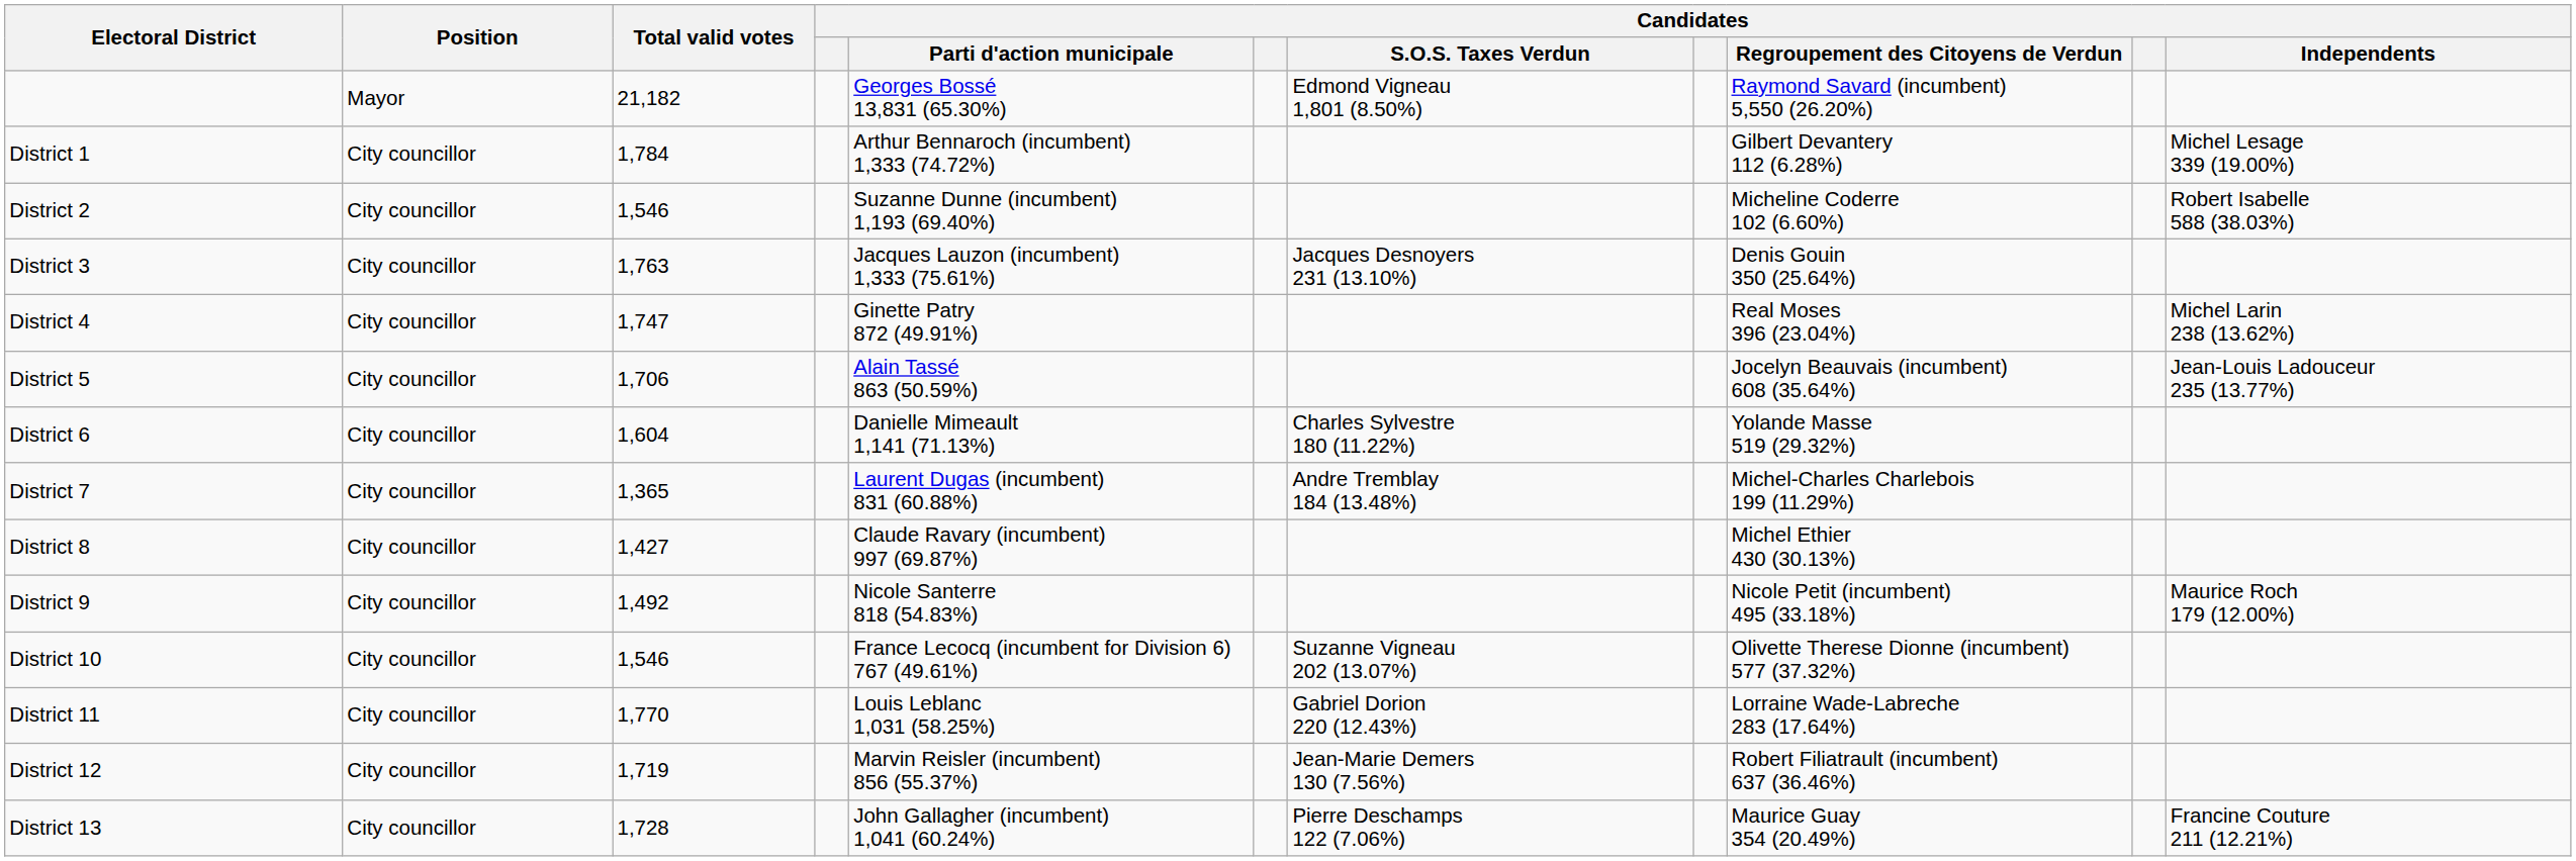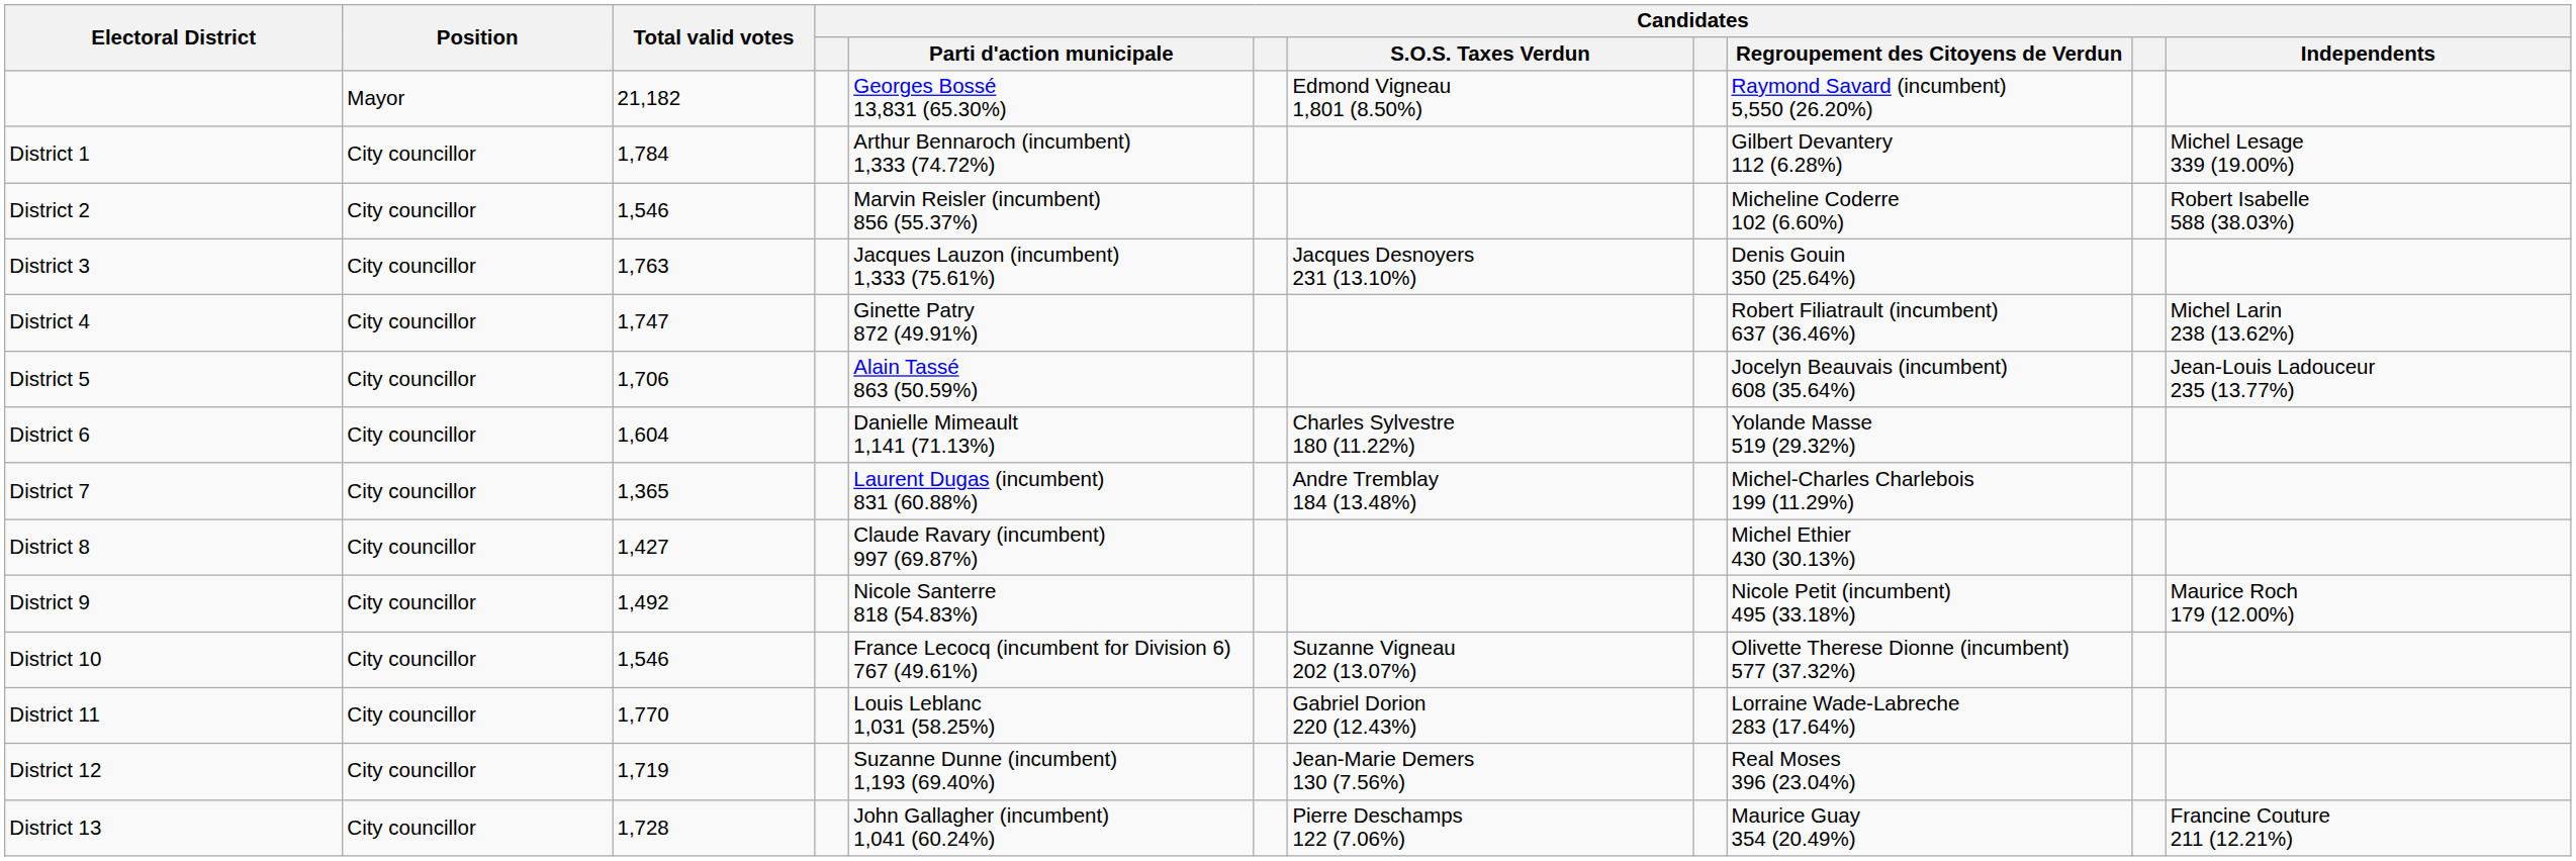District 2 | Candidates / Parti d'action municipale: Suzanne Dunne (incumbent) 1,193 (69.40%) -> Marvin Reisler (incumbent) 856 (55.37%)
District 4 | Candidates / Regroupement des Citoyens de Verdun: Real Moses 396 (23.04%) -> Robert Filiatrault (incumbent) 637 (36.46%)
District 12 | Candidates / Parti d'action municipale: Marvin Reisler (incumbent) 856 (55.37%) -> Suzanne Dunne (incumbent) 1,193 (69.40%)
District 12 | Candidates / Regroupement des Citoyens de Verdun: Robert Filiatrault (incumbent) 637 (36.46%) -> Real Moses 396 (23.04%)
